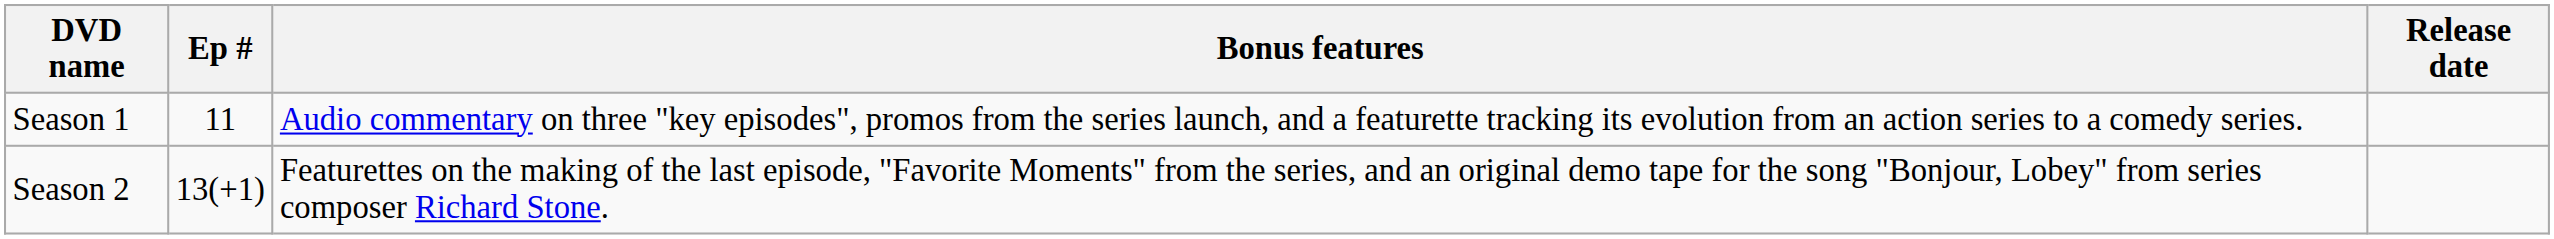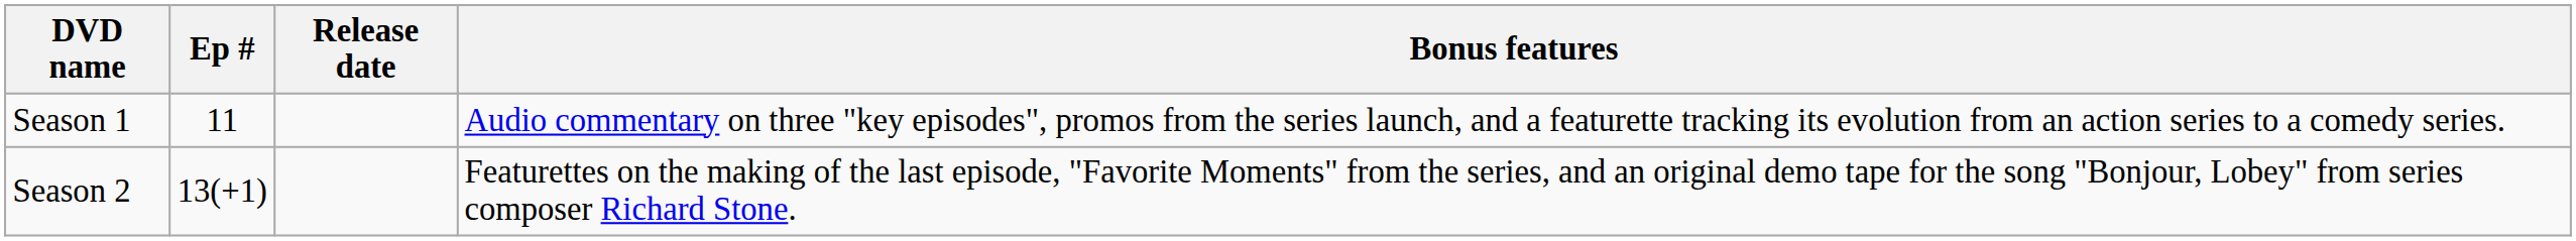columns swapped: Release date <-> Bonus features
